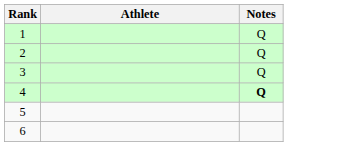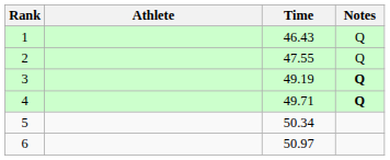+ column: Time | 46.43 | 47.55 | 49.19 | 49.71 | 50.34 | 50.97
3 | Notes: normal -> bold
